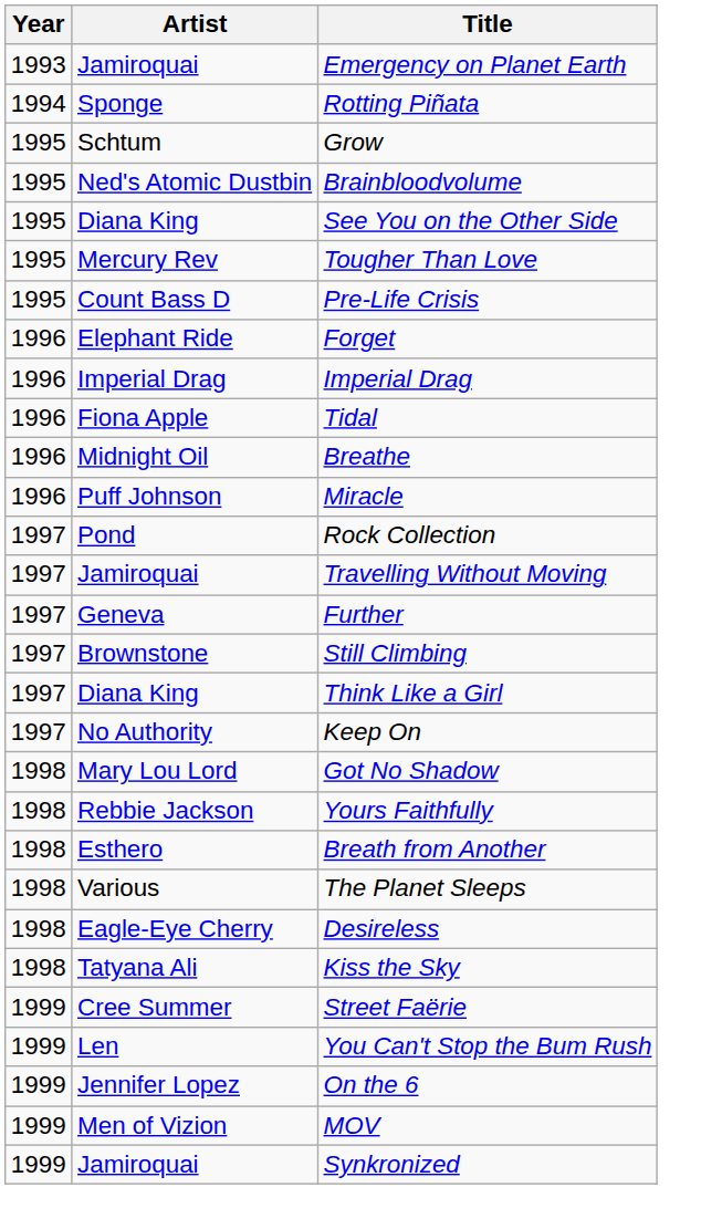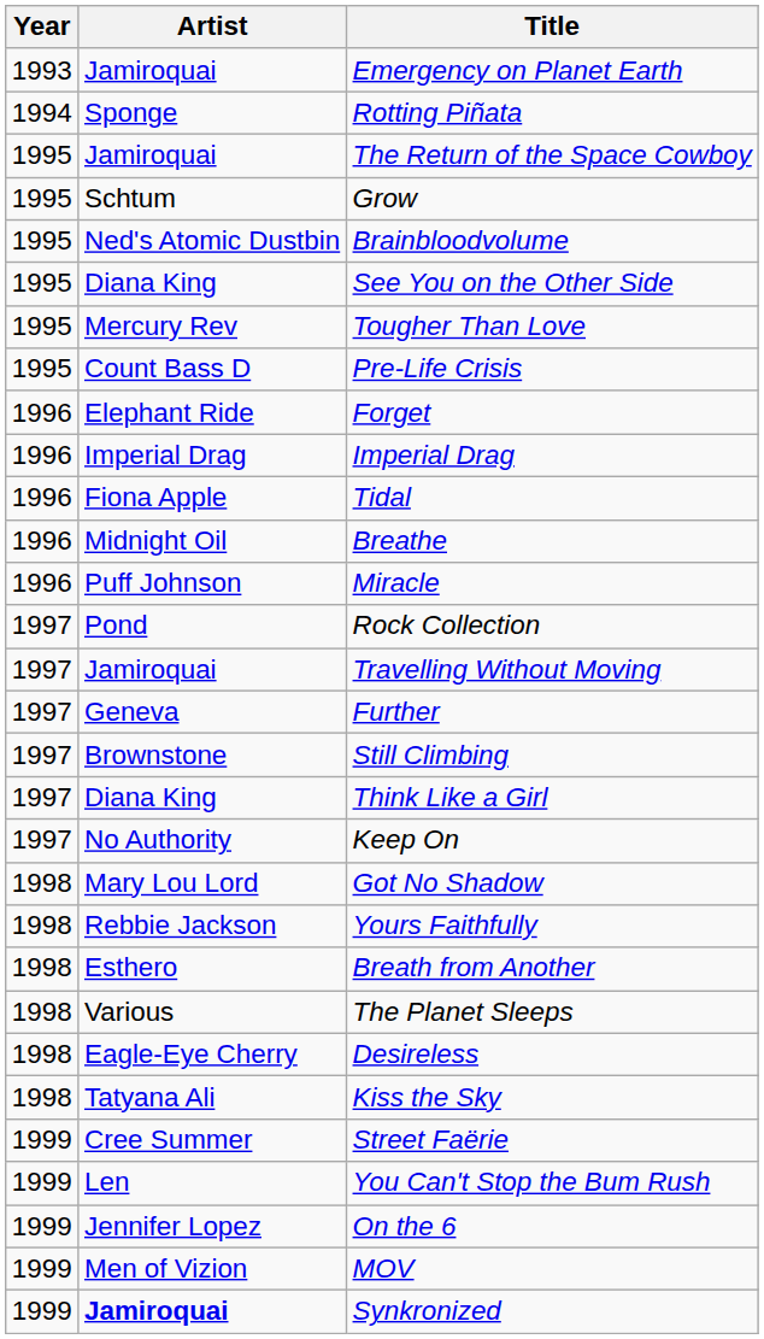+ row: 1995 | Jamiroquai | The Return of the Space Cowboy
Synkronized | Artist: normal -> bold
